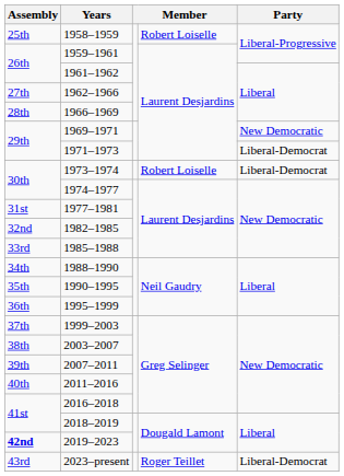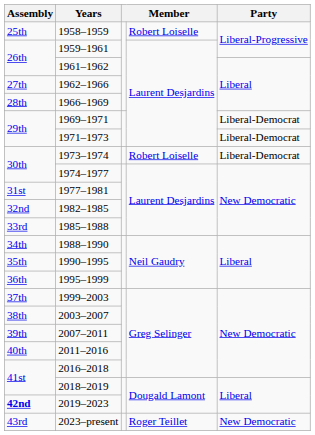1969–1971 | Party: New Democratic -> Liberal-Democrat
2023–present | Party: Liberal-Democrat -> New Democratic
